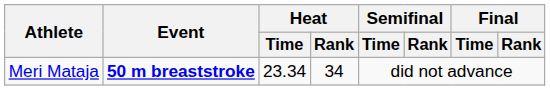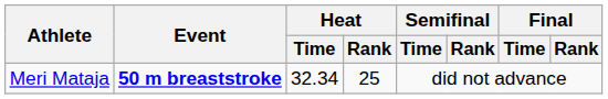Meri Mataja | Heat / Time: 23.34 -> 32.34
Meri Mataja | Heat / Rank: 34 -> 25
